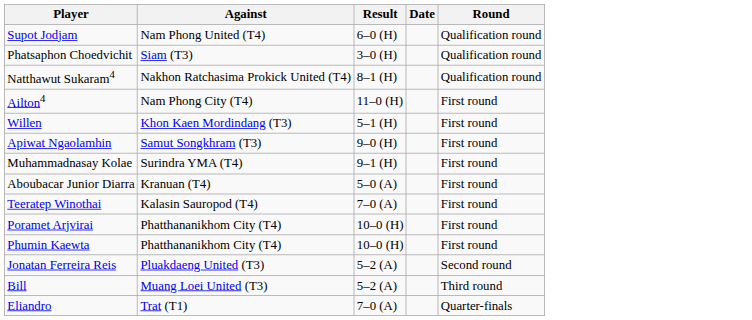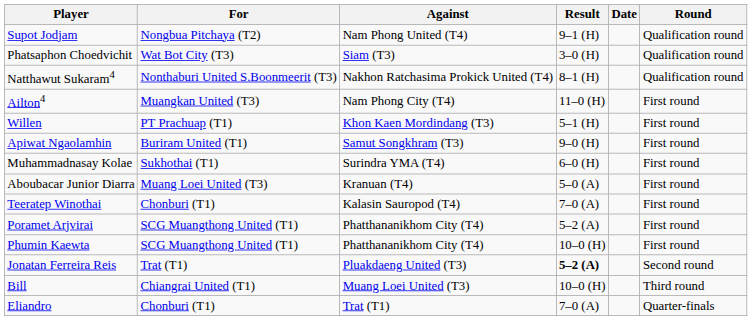+ column: For | Nongbua Pitchaya (T2) | Wat Bot City (T3) | Nonthaburi United S.Boonmeerit (T3) | Muangkan United (T3) | PT Prachuap (T1) | Buriram United (T1) | Sukhothai (T1) | Muang Loei United (T3) | Chonburi (T1) | SCG Muangthong United (T1) | SCG Muangthong United (T1) | Trat (T1) | Chiangrai United (T1) | Chonburi (T1)
Supot Jodjam | Result: 6–0 (H) -> 9–1 (H)
Muhammadnasay Kolae | Result: 9–1 (H) -> 6–0 (H)
Poramet Arjvirai | Result: 10–0 (H) -> 5–2 (A)
Jonatan Ferreira Reis | Result: normal -> bold
Bill | Result: 5–2 (A) -> 10–0 (H)
